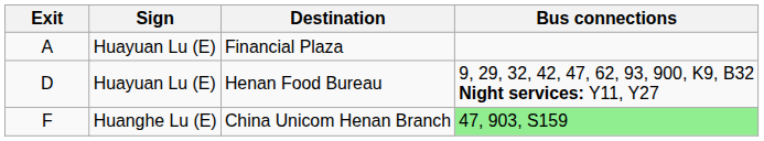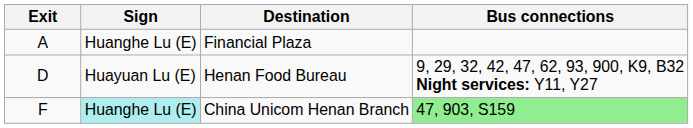Financial Plaza | Sign: Huayuan Lu (E) -> Huanghe Lu (E)
China Unicom Henan Branch | Sign: no background -> paleturquoise background
